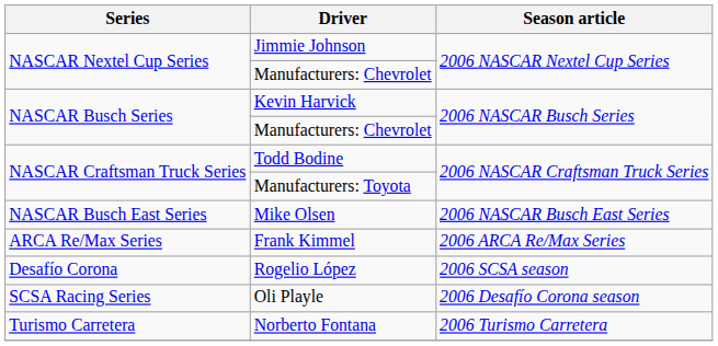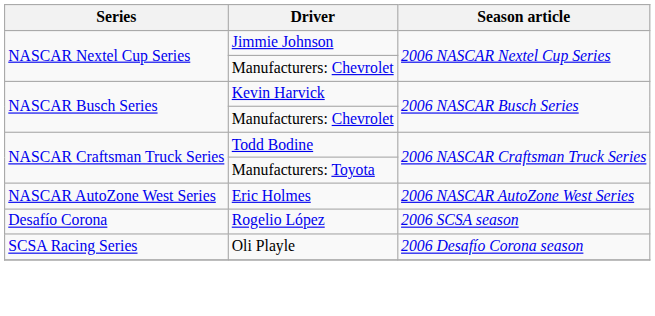+ row: NASCAR AutoZone West Series | Eric Holmes | 2006 NASCAR AutoZone West Series
- row: NASCAR Busch East Series | Mike Olsen | 2006 NASCAR Busch East Series
- row: ARCA Re/Max Series | Frank Kimmel | 2006 ARCA Re/Max Series
- row: Turismo Carretera | Norberto Fontana | 2006 Turismo Carretera
